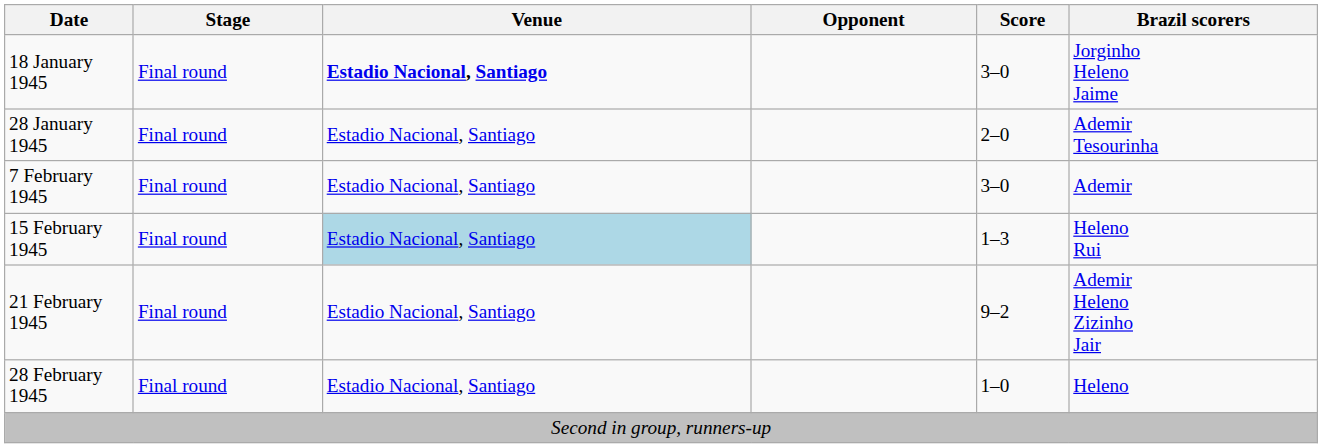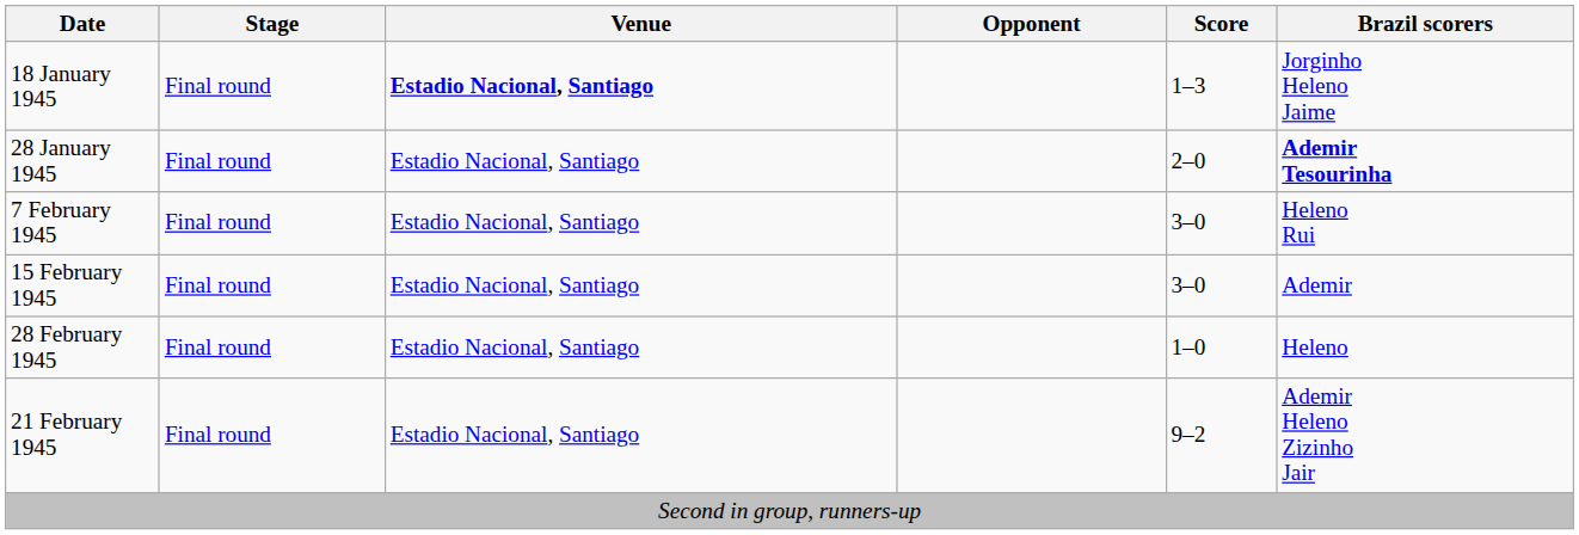18 January 1945 | Score: 3–0 -> 1–3
28 January 1945 | Brazil scorers: normal -> bold
7 February 1945 | Brazil scorers: Ademir -> Heleno Rui
15 February 1945 | Venue: lightblue background -> no background
15 February 1945 | Score: 1–3 -> 3–0
15 February 1945 | Brazil scorers: Heleno Rui -> Ademir
rows swapped: 21 February 1945 <-> 28 February 1945
